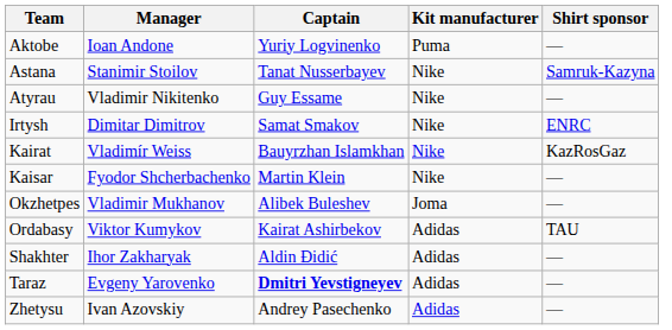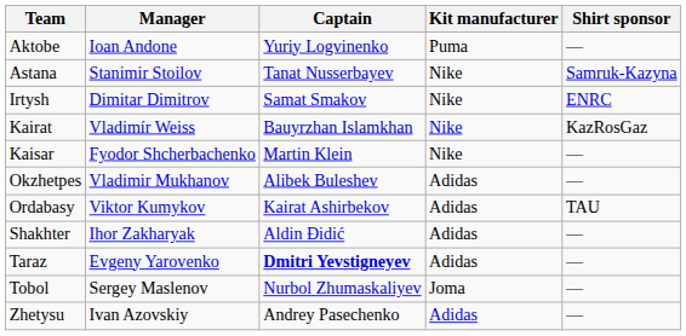- row: Atyrau | Vladimir Nikitenko | Guy Essame | Nike | —
Okzhetpes | Kit manufacturer: Joma -> Adidas
+ row: Tobol | Sergey Maslenov | Nurbol Zhumaskaliyev | Joma | —
